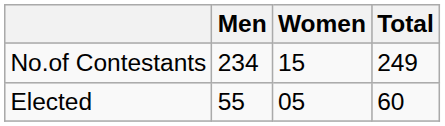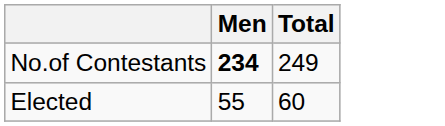- column: Women | 15 | 05
No.of Contestants | Men: normal -> bold
